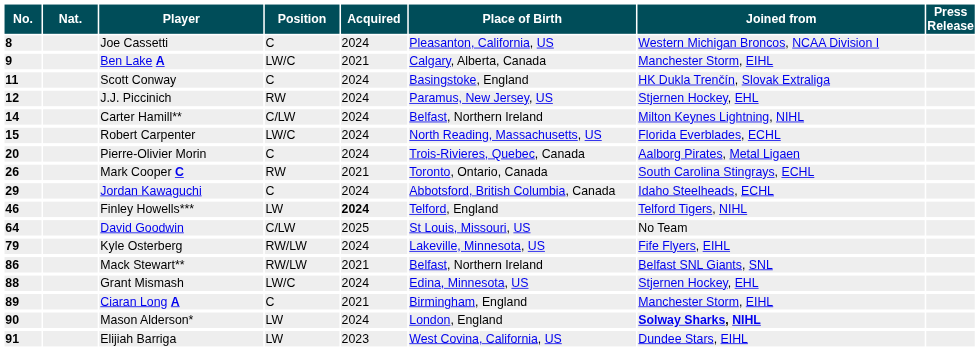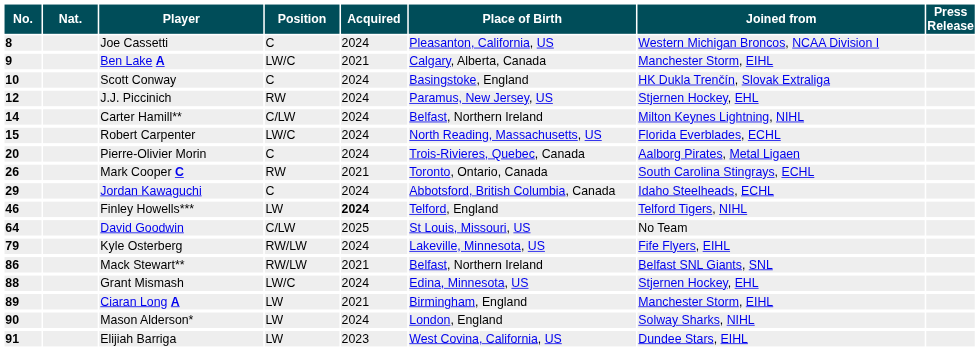Scott Conway | No.: 11 -> 10
Ciaran Long A | Position: C -> LW
Mason Alderson* | Joined from: bold -> normal
